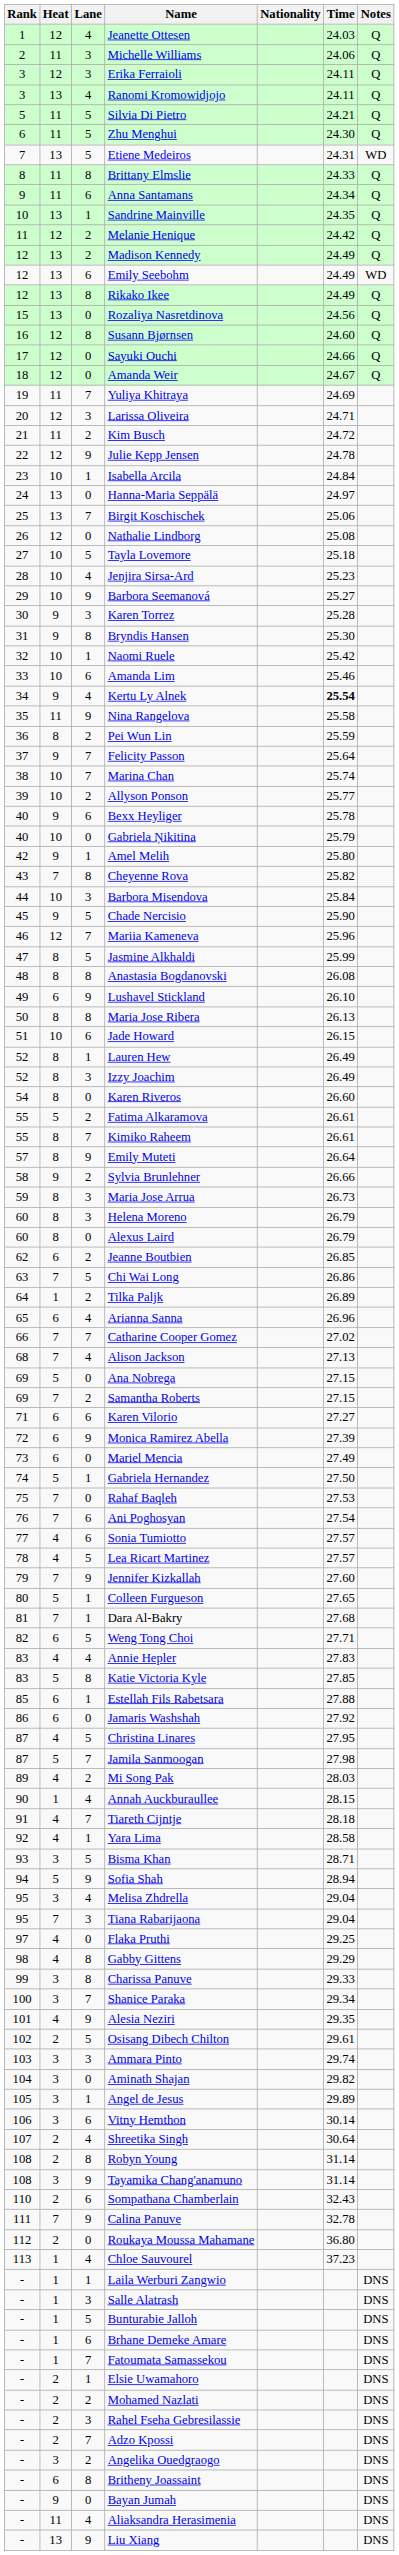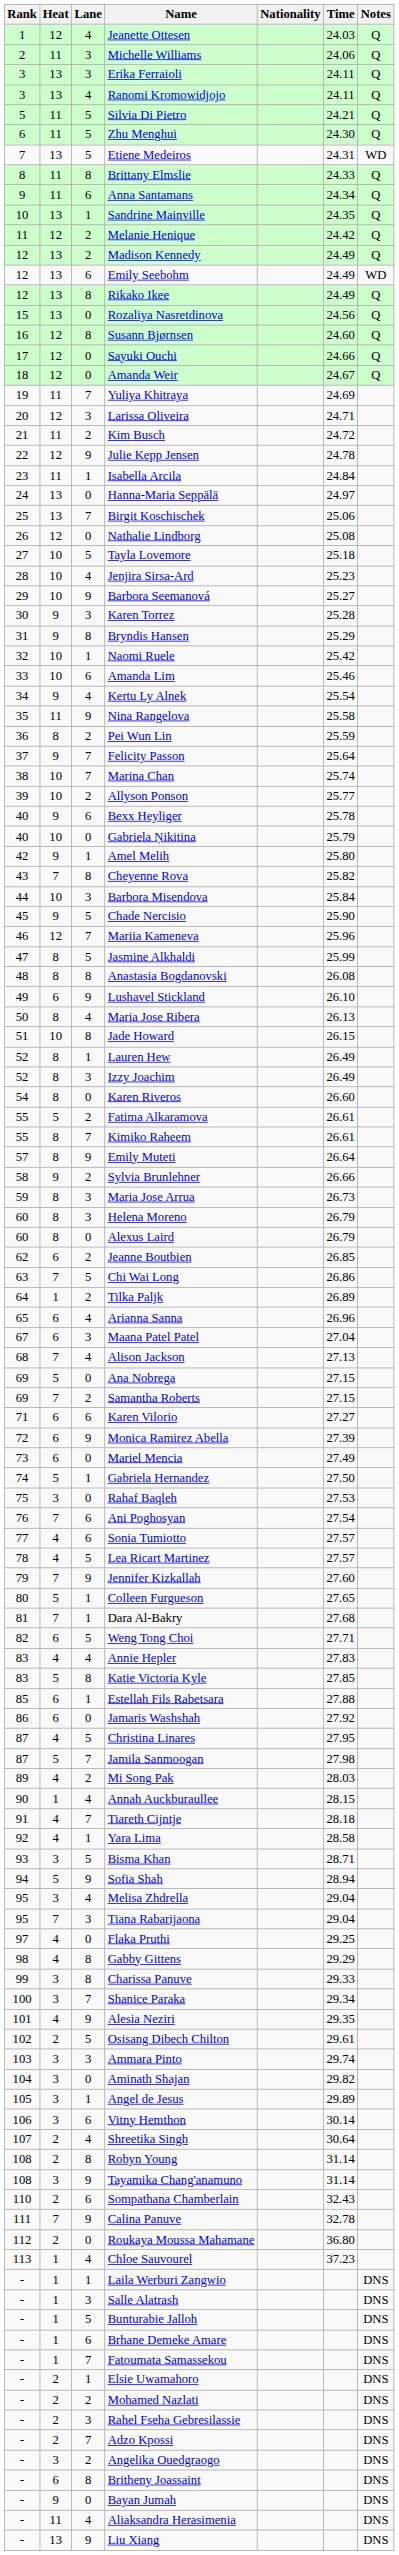Erika Ferraioli | Heat: 12 -> 13
Isabella Arcila | Heat: 10 -> 11
Bryndis Hansen | Time: 25.30 -> 25.29
Kertu Ly Alnek | Time: bold -> normal
Maria Jose Ribera | Lane: 8 -> 4
Jade Howard | Lane: 6 -> 8
- row: 66 | 7 | 7 | Catharine Cooper Gomez | 27.02
+ row: 67 | 6 | 3 | Maana Patel Patel | 27.04
Rahaf Baqleh | Heat: 7 -> 3
